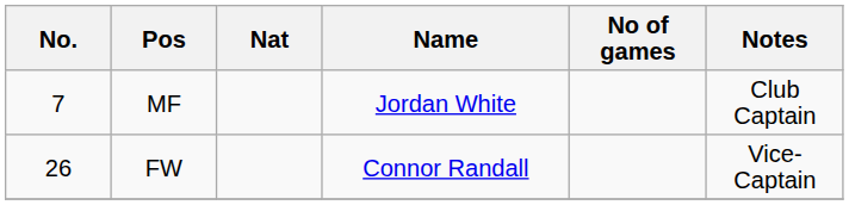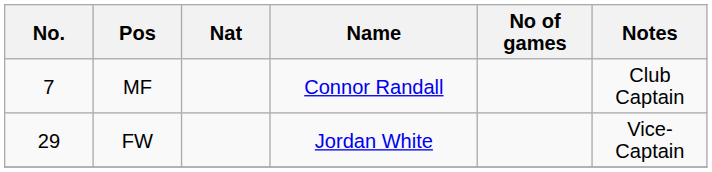MF | Name: Jordan White -> Connor Randall
FW | No.: 26 -> 29
FW | Name: Connor Randall -> Jordan White
